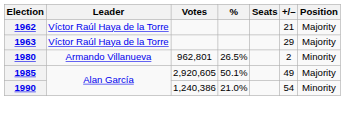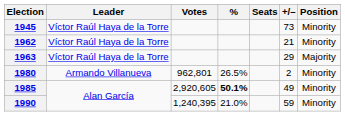+ row: 1945 | Víctor Raúl Haya de la Torre | 73 | Minority
1962 | Position: Majority -> Minority
1985 | %: normal -> bold
1985 | Position: Majority -> Minority
1990 | Votes: 1,240,386 -> 1,240,395
1990 | +/–: 54 -> 59
